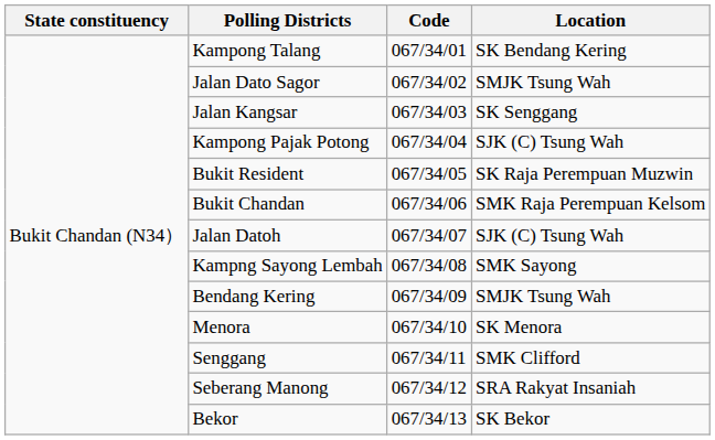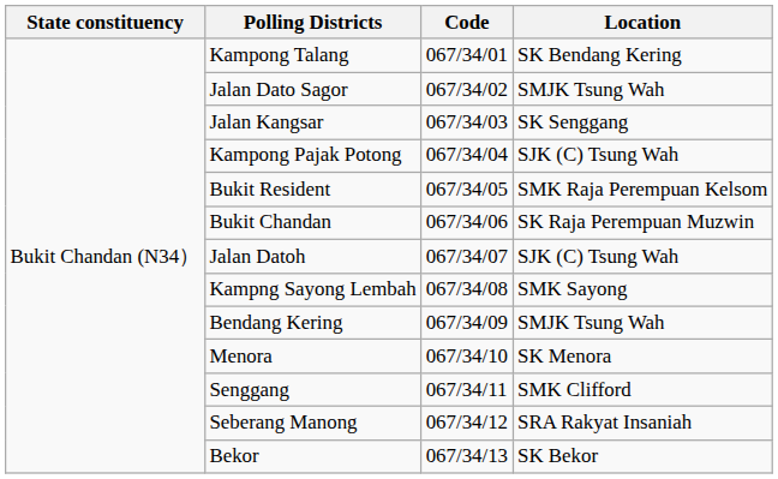Bukit Resident | Location: SK Raja Perempuan Muzwin -> SMK Raja Perempuan Kelsom
Bukit Chandan | Location: SMK Raja Perempuan Kelsom -> SK Raja Perempuan Muzwin
